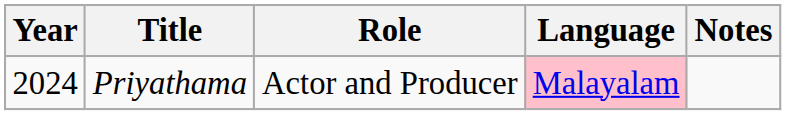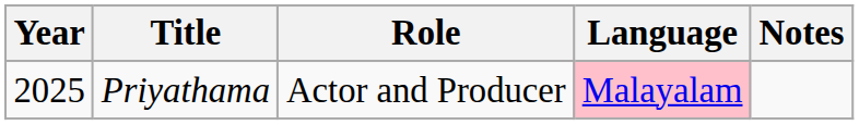Priyathama | Year: 2024 -> 2025
